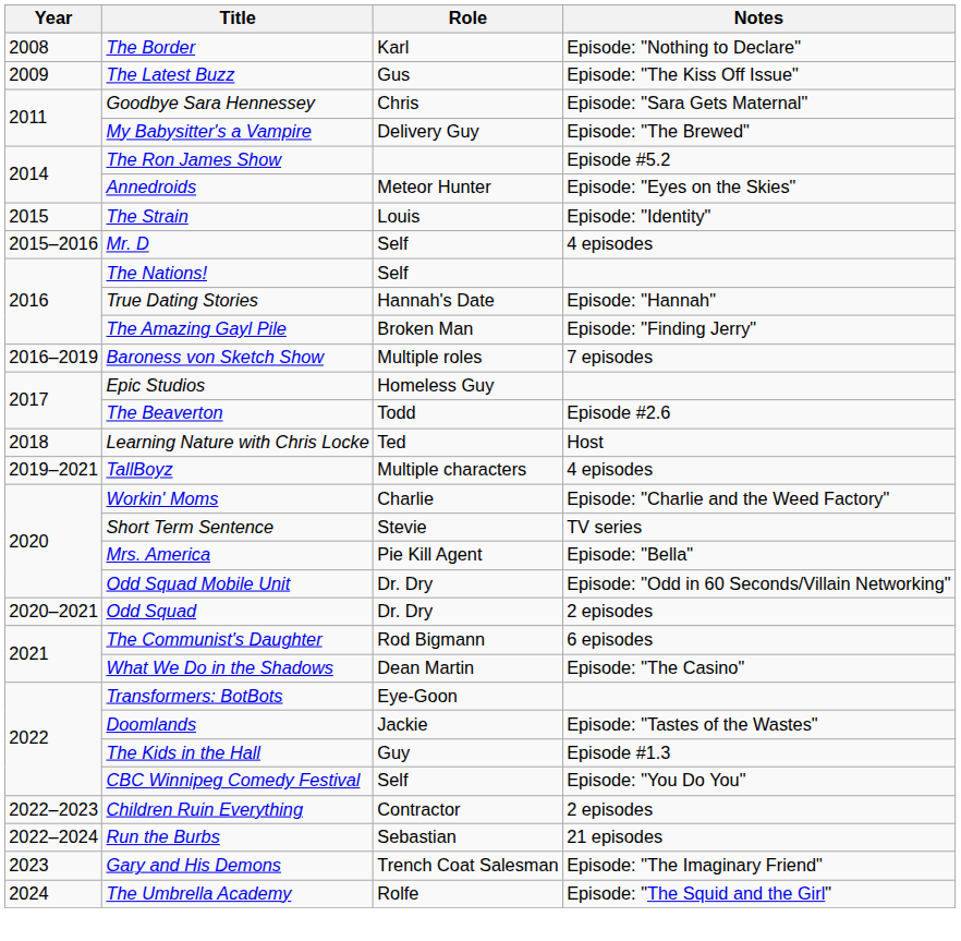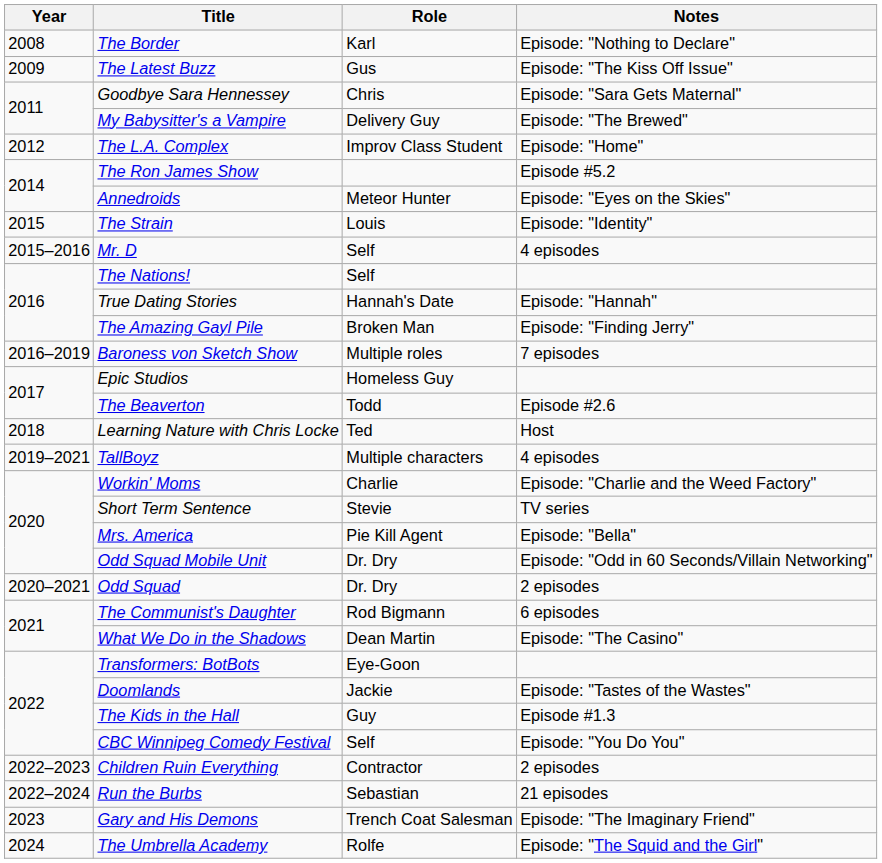+ row: 2012 | The L.A. Complex | Improv Class Student | Episode: "Home"
